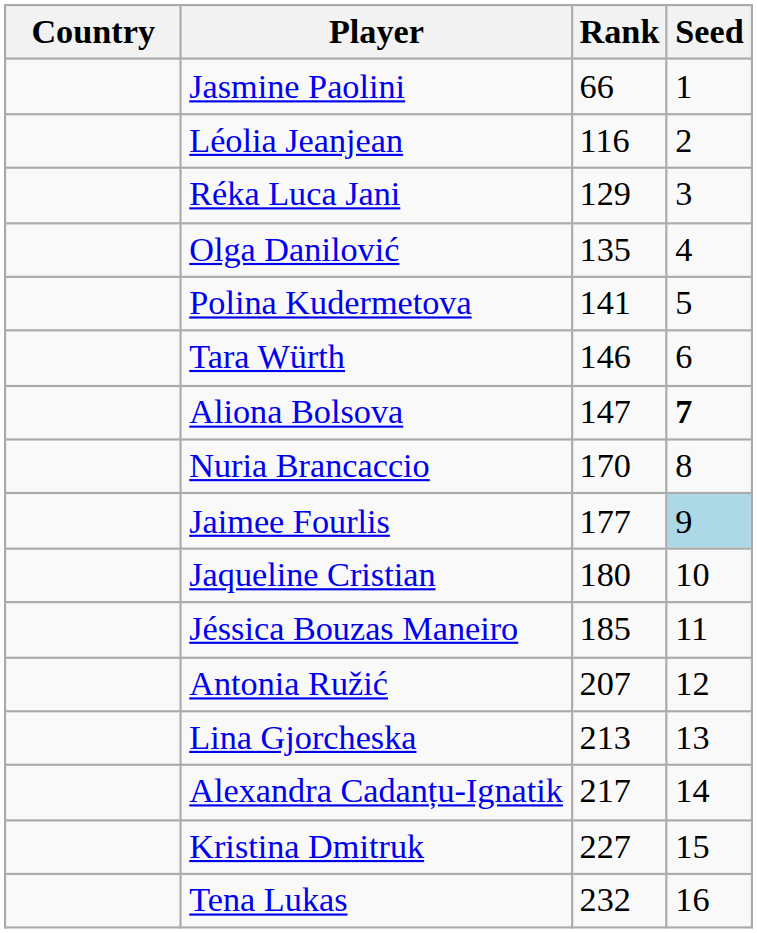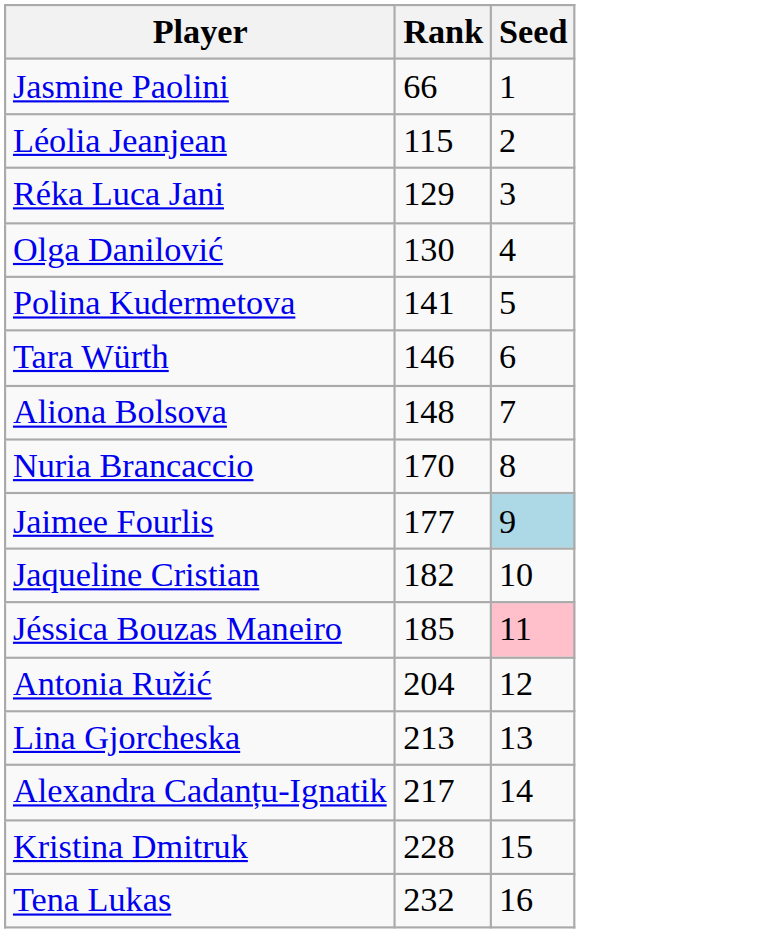- column: Country
Léolia Jeanjean | Rank: 116 -> 115
Olga Danilović | Rank: 135 -> 130
Aliona Bolsova | Rank: 147 -> 148
Aliona Bolsova | Seed: bold -> normal
Jaqueline Cristian | Rank: 180 -> 182
Jéssica Bouzas Maneiro | Seed: no background -> pink background
Antonia Ružić | Rank: 207 -> 204
Kristina Dmitruk | Rank: 227 -> 228
